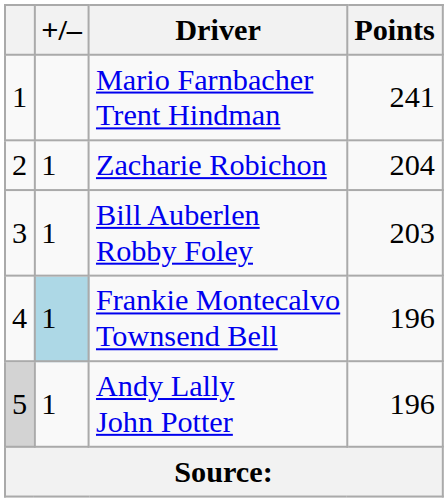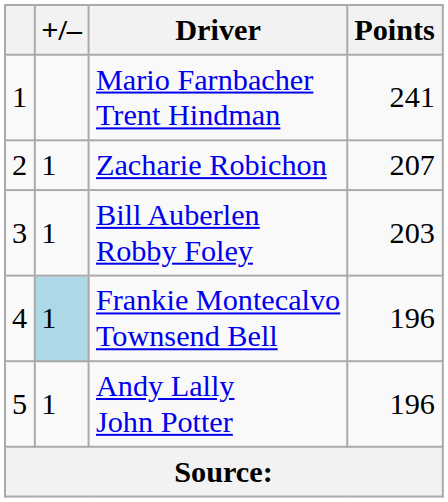Zacharie Robichon | Points: 204 -> 207
Andy Lally John Potter | column 1: lightgrey background -> no background
